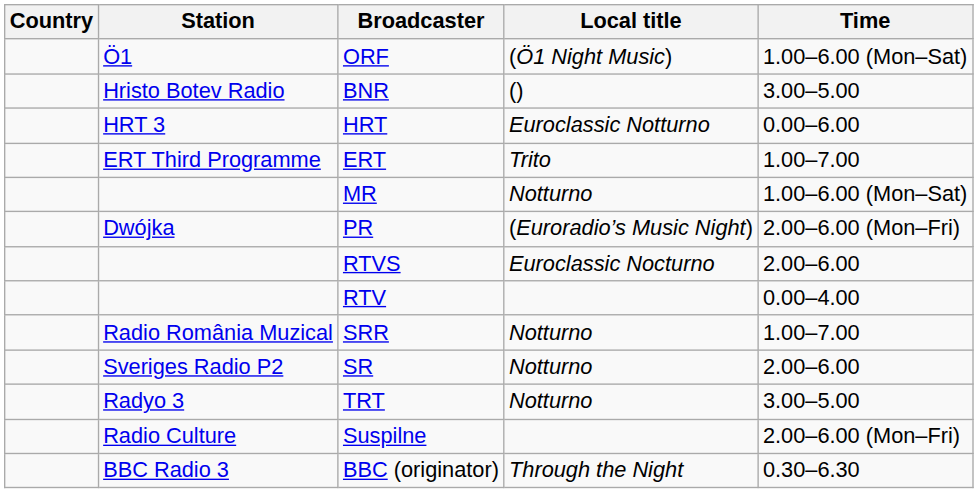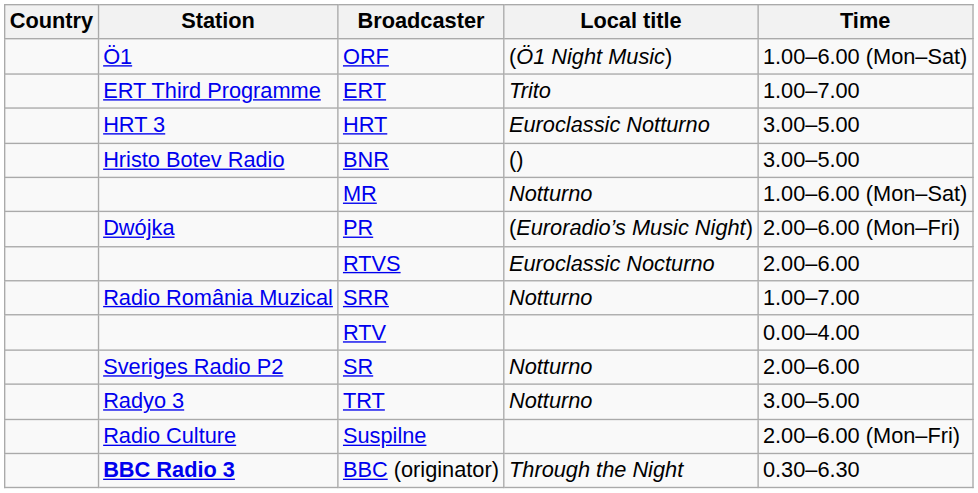rows swapped: BNR <-> ERT
HRT | Time: 0.00–6.00 -> 3.00–5.00
rows swapped: RTV <-> SRR
BBC (originator) | Station: normal -> bold
